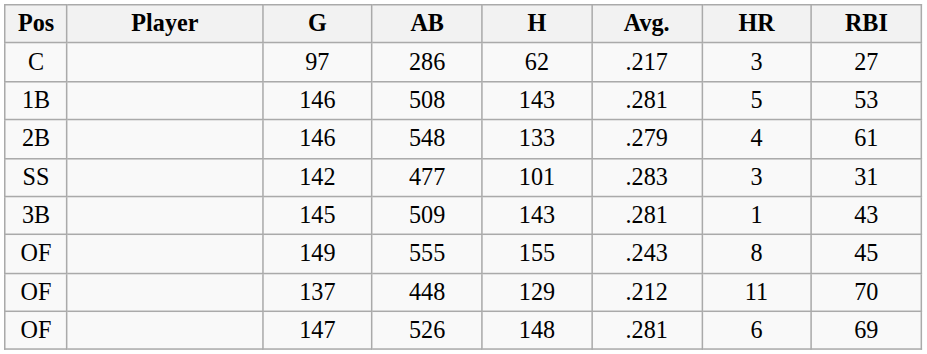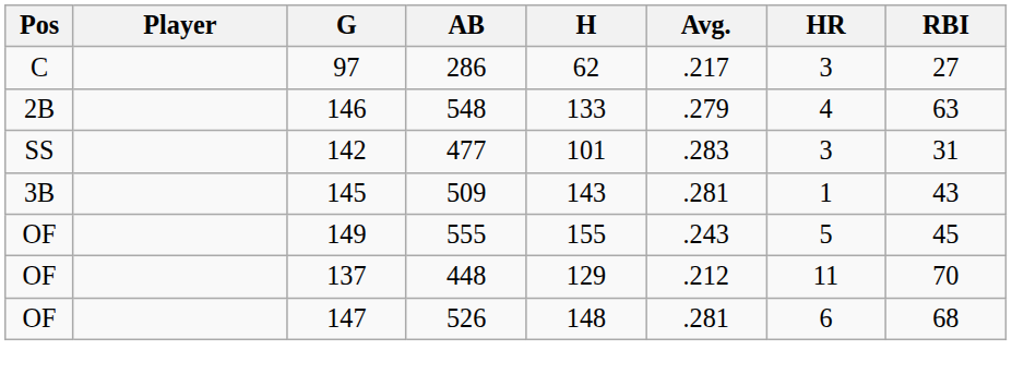- row: 1B | 146 | 508 | 143 | .281 | 5 | 53
548 | RBI: 61 -> 63
555 | HR: 8 -> 5
526 | RBI: 69 -> 68
